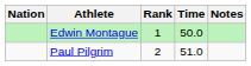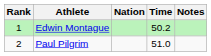columns swapped: Rank <-> Nation
Edwin Montague | Time: 50.0 -> 50.2
